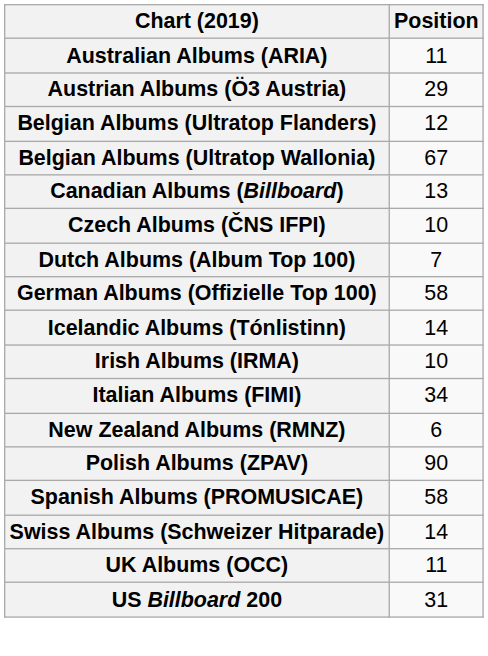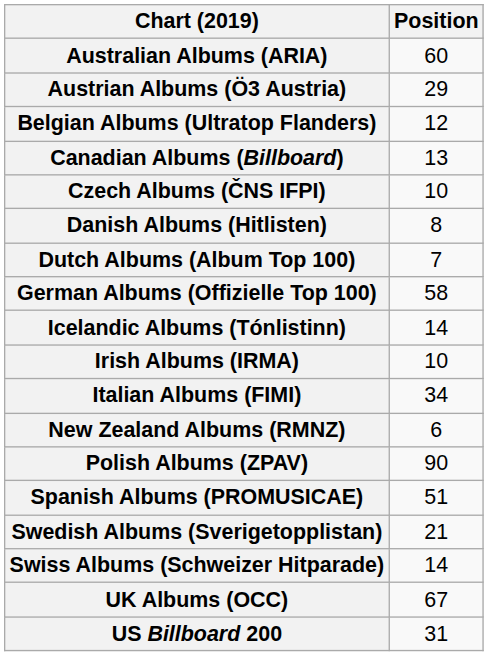Australian Albums (ARIA) | Position: 11 -> 60
- row: Belgian Albums (Ultratop Wallonia) | 67
+ row: Danish Albums (Hitlisten) | 8
Spanish Albums (PROMUSICAE) | Position: 58 -> 51
+ row: Swedish Albums (Sverigetopplistan) | 21
UK Albums (OCC) | Position: 11 -> 67
